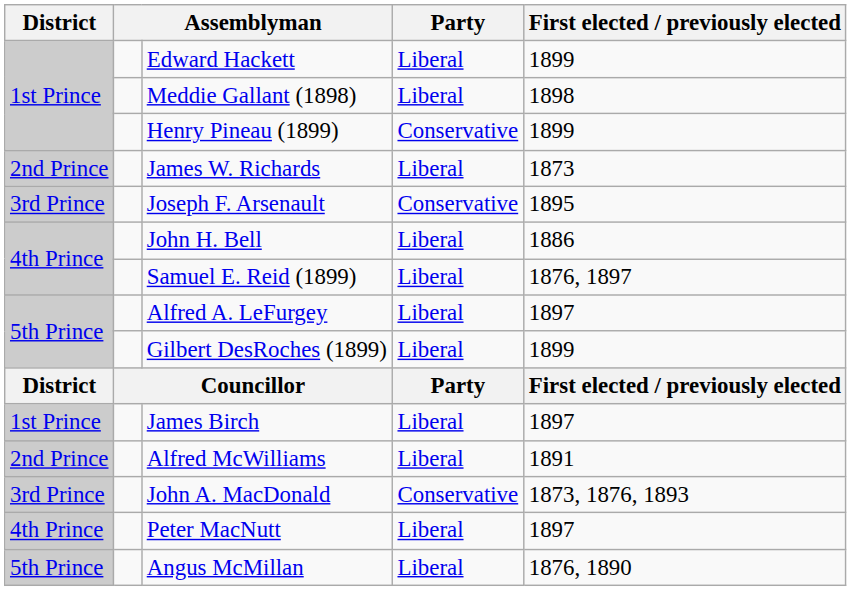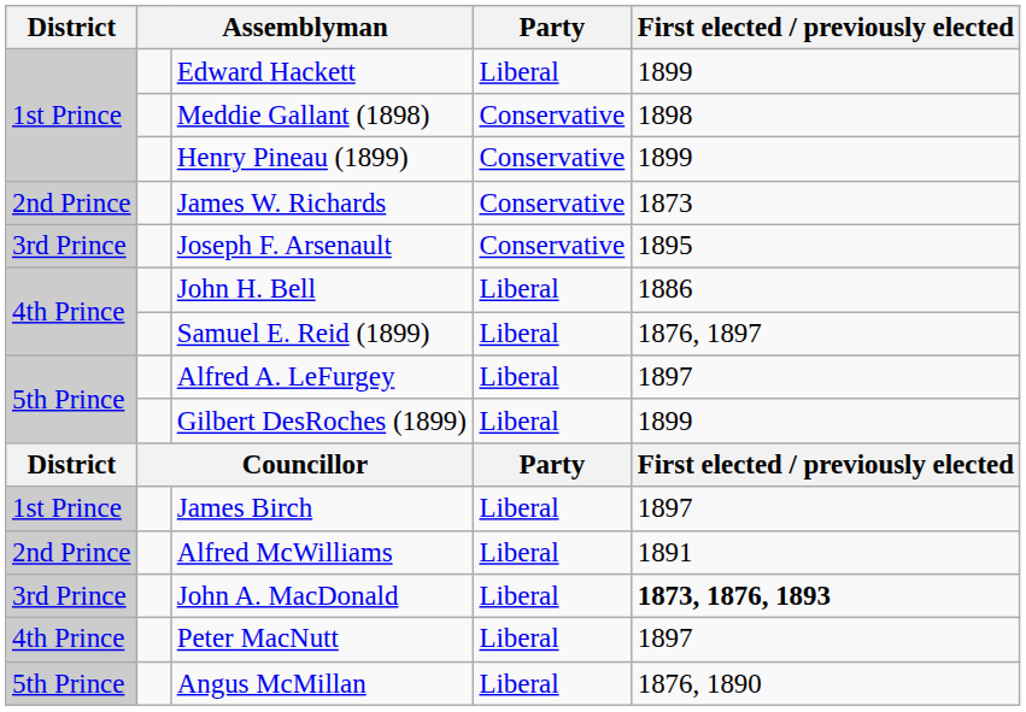Meddie Gallant (1898) | Party: Liberal -> Conservative
James W. Richards | Party: Liberal -> Conservative
John A. MacDonald | Party: Conservative -> Liberal
John A. MacDonald | First elected / previously elected: normal -> bold
